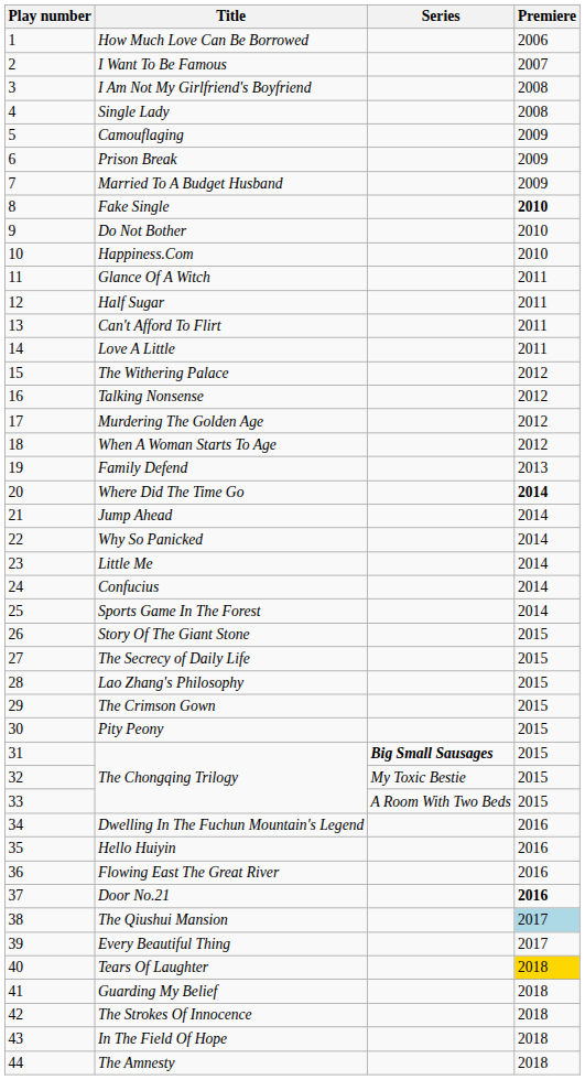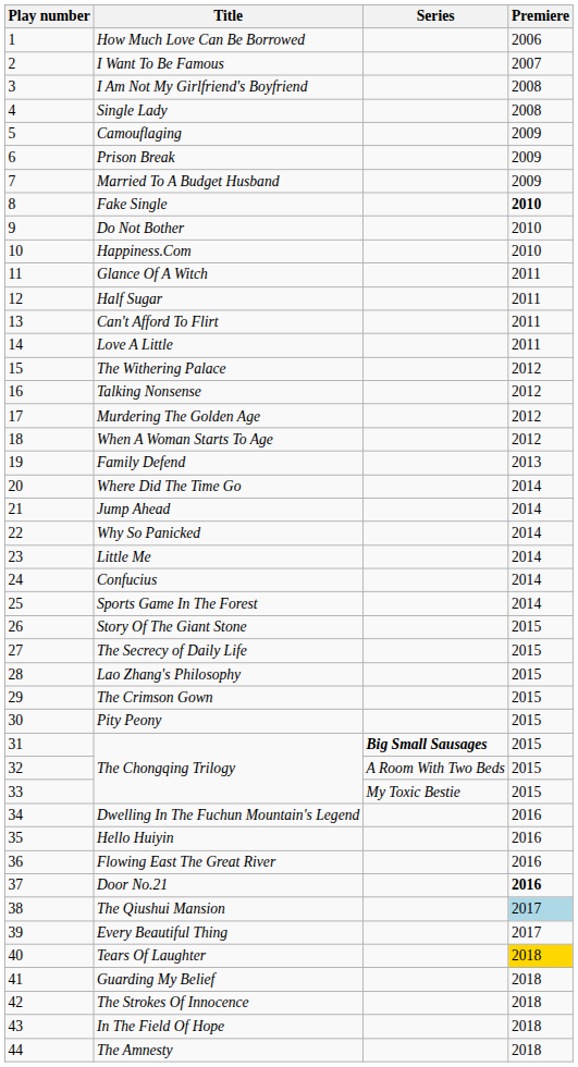Where Did The Time Go | Premiere: bold -> normal
32 / The Chongqing Trilogy | Series: My Toxic Bestie -> A Room With Two Beds
33 / The Chongqing Trilogy | Series: A Room With Two Beds -> My Toxic Bestie
